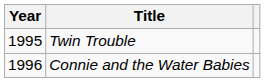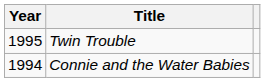Connie and the Water Babies | Year: 1996 -> 1994
